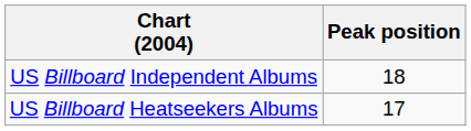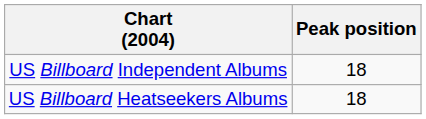US Billboard Heatseekers Albums | Peak position: 17 -> 18
